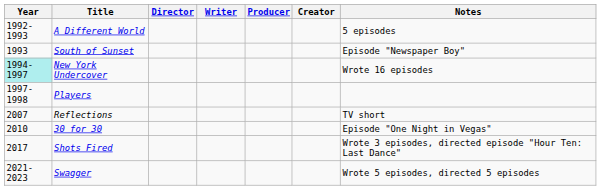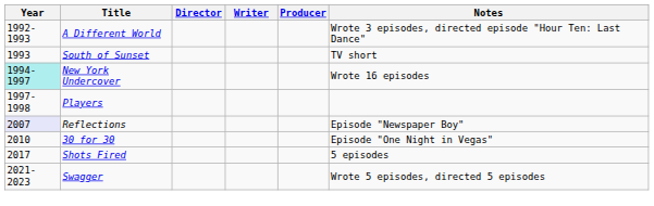- column: Creator
A Different World | Notes: 5 episodes -> Wrote 3 episodes, directed episode "Hour Ten: Last Dance"
South of Sunset | Notes: Episode "Newspaper Boy" -> TV short
Reflections | Year: no background -> lavender background
Reflections | Notes: TV short -> Episode "Newspaper Boy"
Shots Fired | Notes: Wrote 3 episodes, directed episode "Hour Ten: Last Dance" -> 5 episodes
